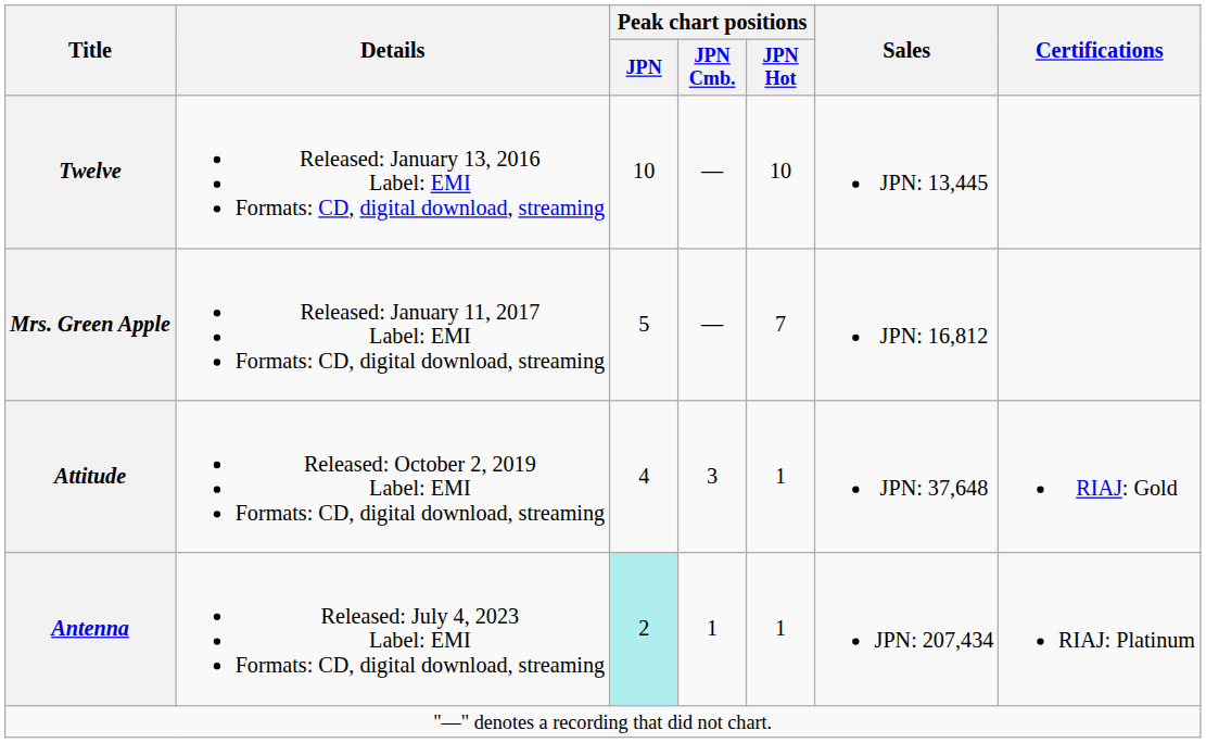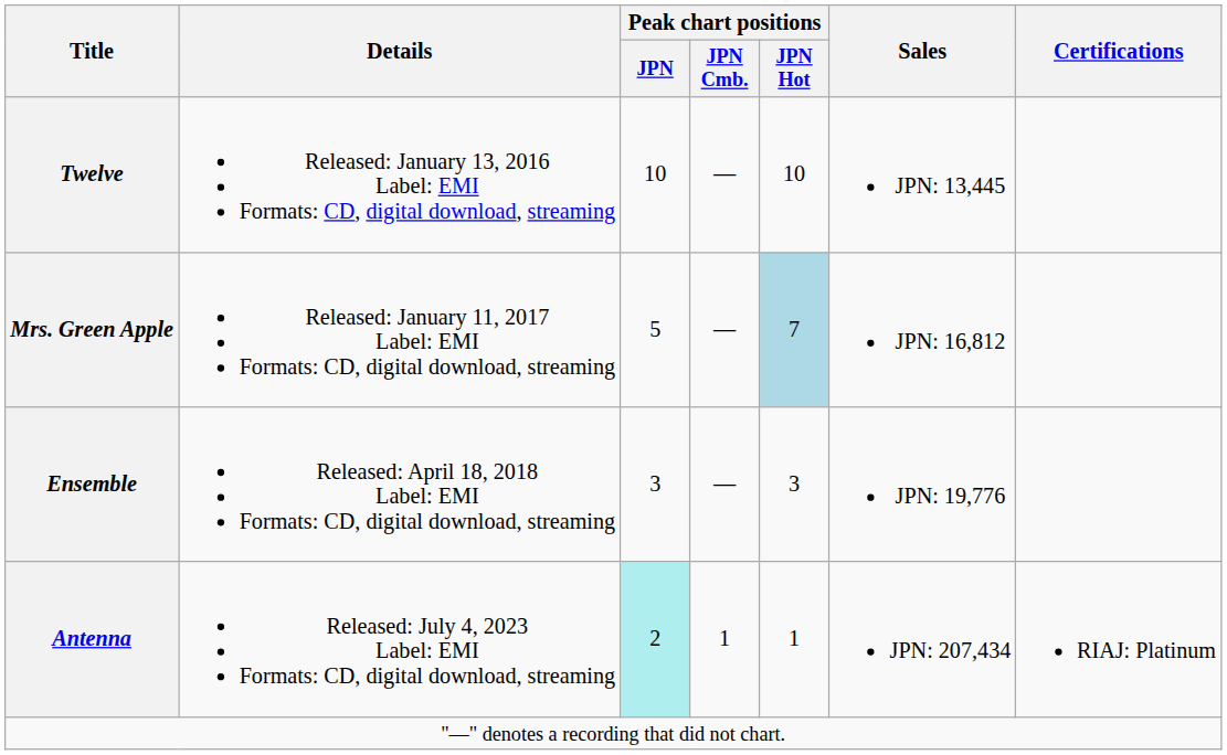Mrs. Green Apple | Peak chart positions / JPN Hot: no background -> lightblue background
+ row: Ensemble | Released: April 18, 2018 Label: EMI Formats: CD, digital download, streaming | 3 | — | 3 | JPN: 19,776
- row: Attitude | Released: October 2, 2019 Label: EMI Formats: CD, digital download, streaming | 4 | 3 | 1 | JPN: 37,648 | RIAJ: Gold
